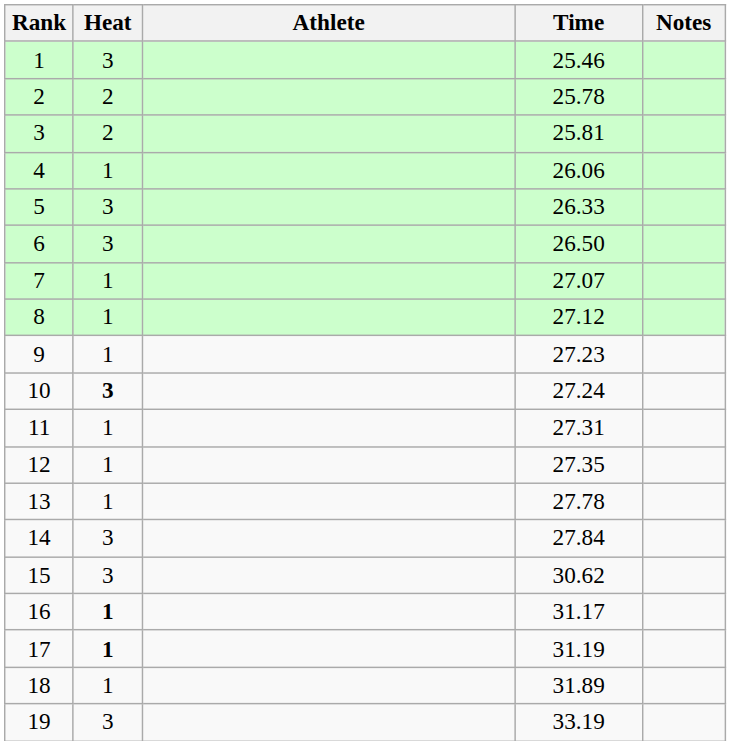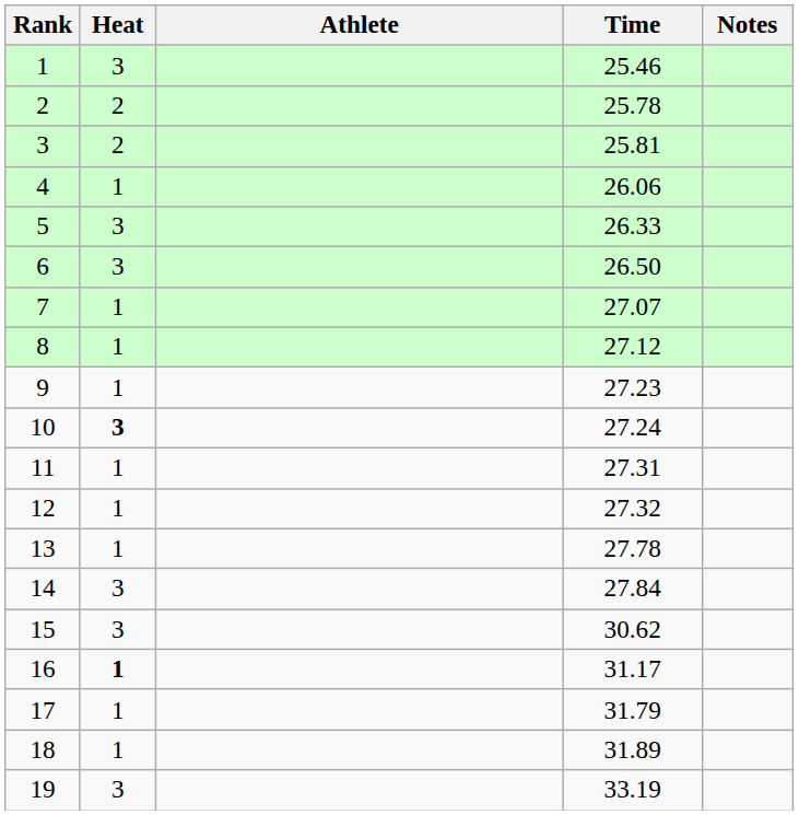12 | Time: 27.35 -> 27.32
17 | Heat: bold -> normal
17 | Time: 31.19 -> 31.79
